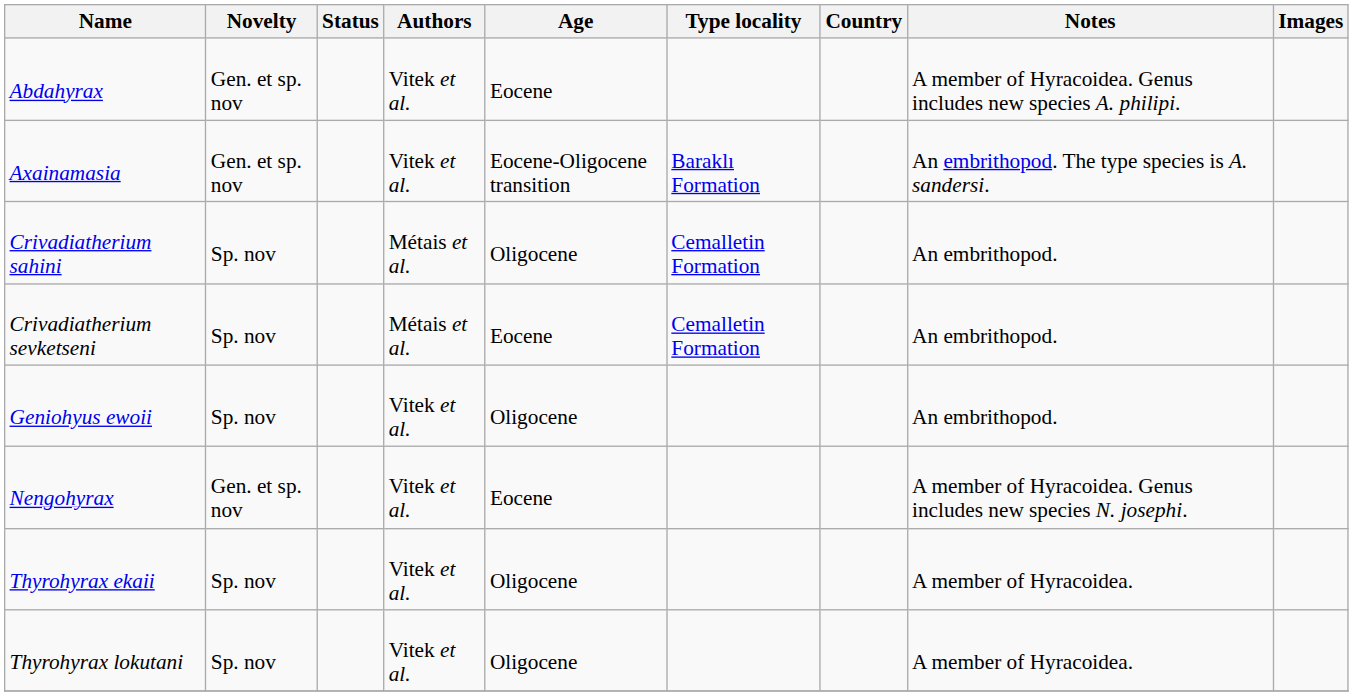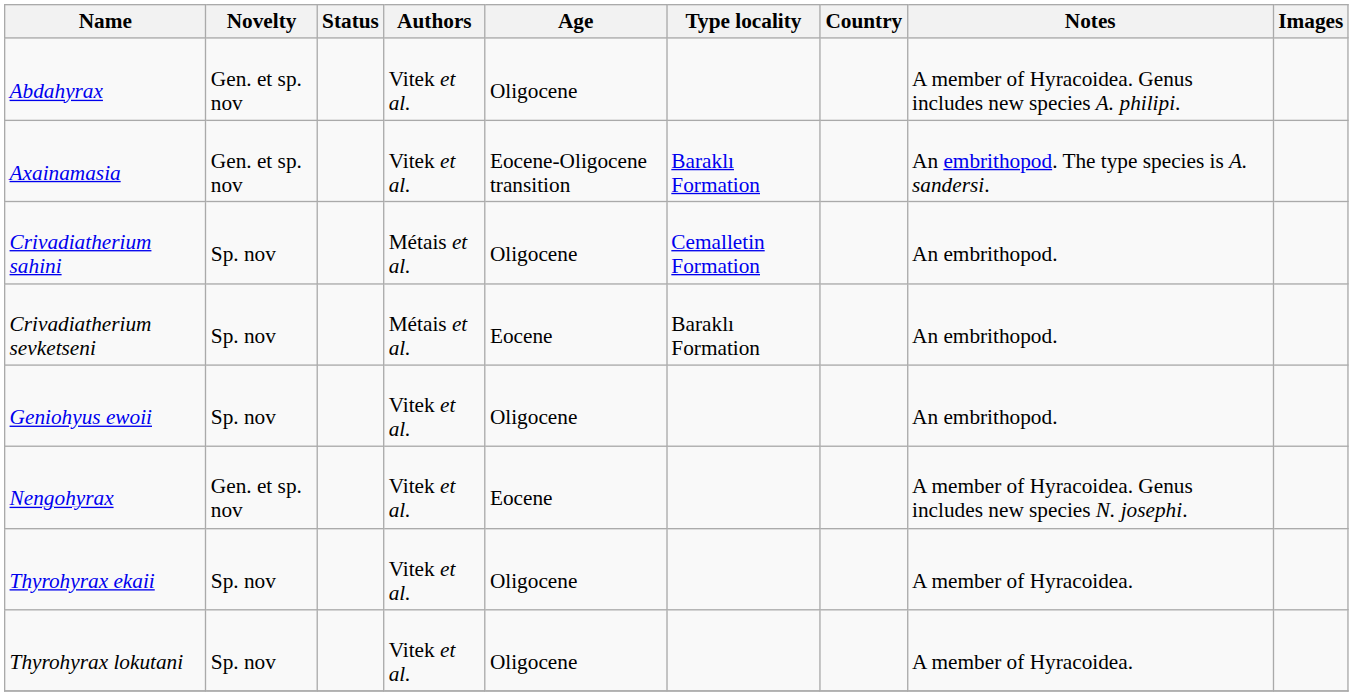Abdahyrax | Age: Eocene -> Oligocene
Crivadiatherium sevketseni | Type locality: Cemalletin Formation -> Baraklı Formation
